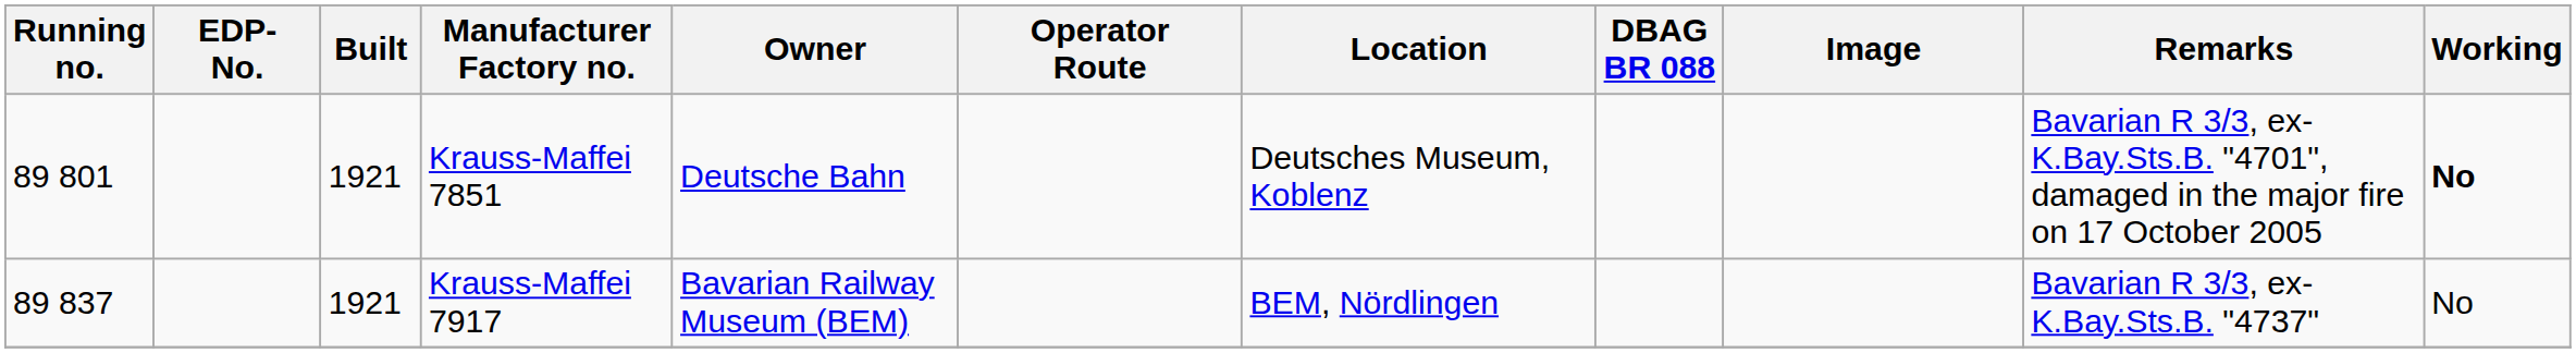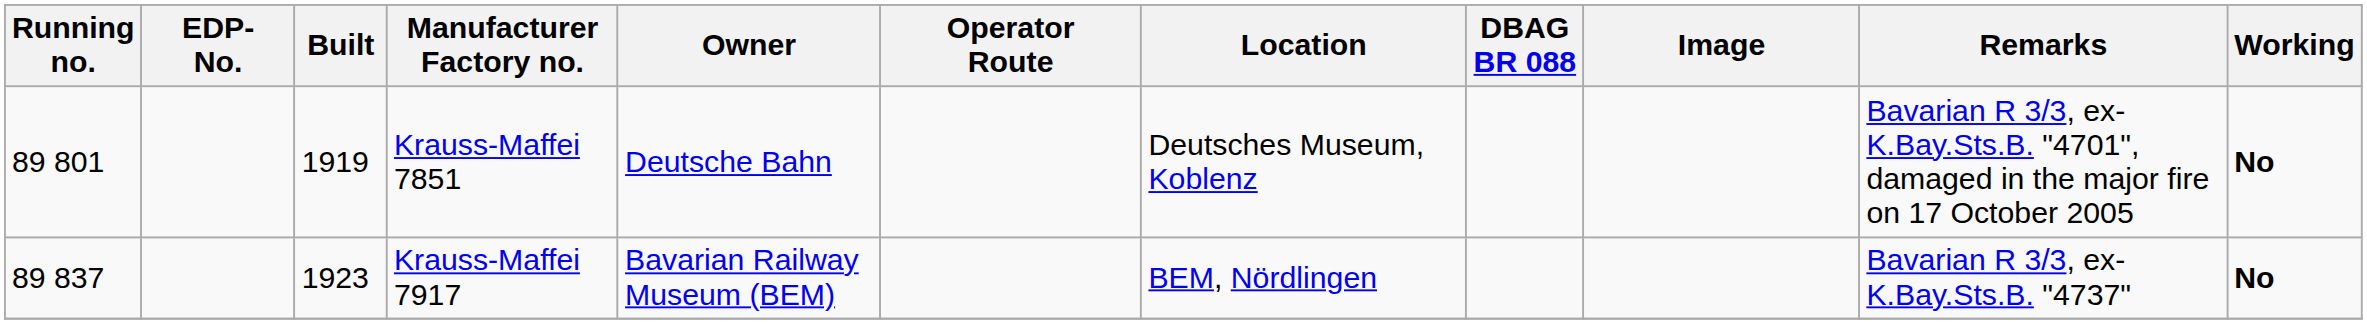Krauss-Maffei 7851 | Built: 1921 -> 1919
Krauss-Maffei 7917 | Built: 1921 -> 1923
Krauss-Maffei 7917 | Working: normal -> bold
